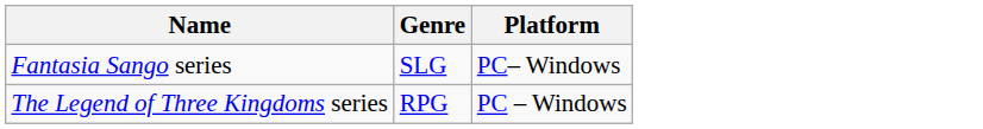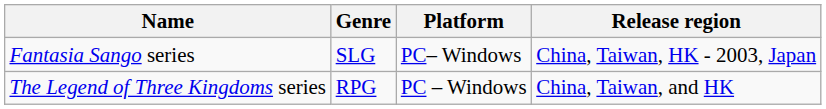+ column: Release region | China, Taiwan, HK - 2003, Japan | China, Taiwan, and HK
